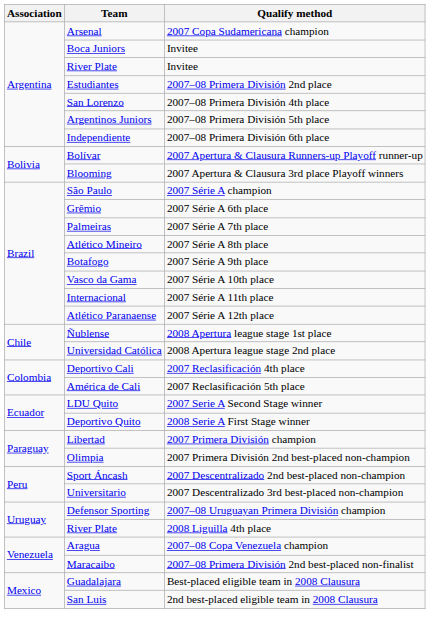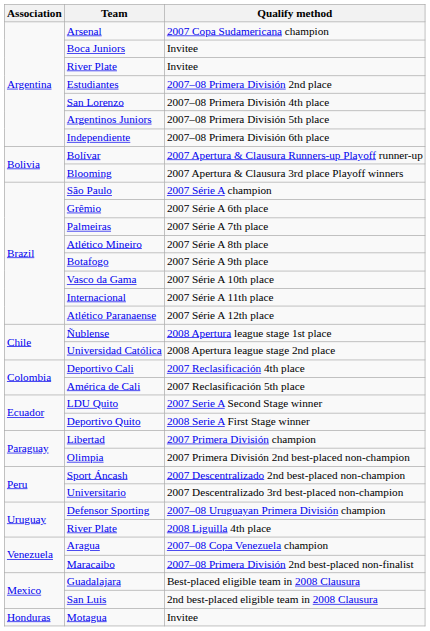+ row: Honduras | Motagua | Invitee
